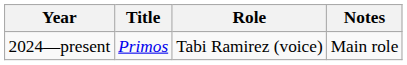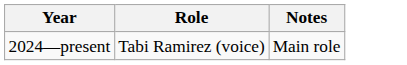- column: Title | Primos
